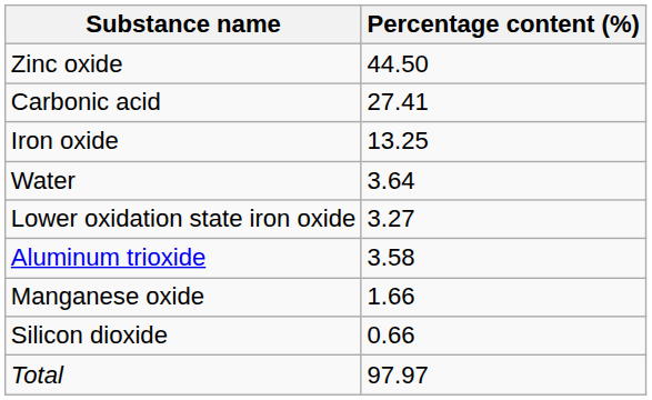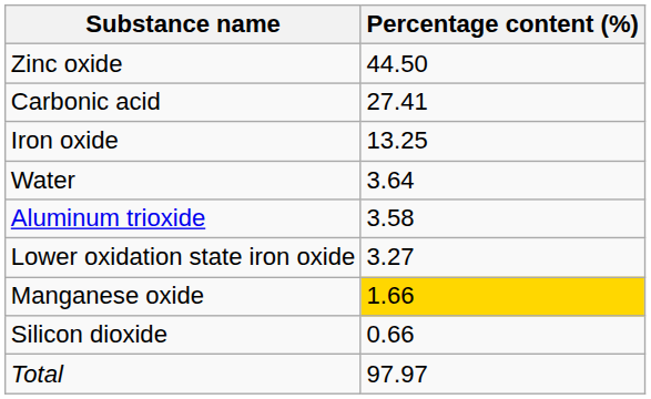rows swapped: Aluminum trioxide <-> Lower oxidation state iron oxide
Manganese oxide | Percentage content (%): no background -> gold background
